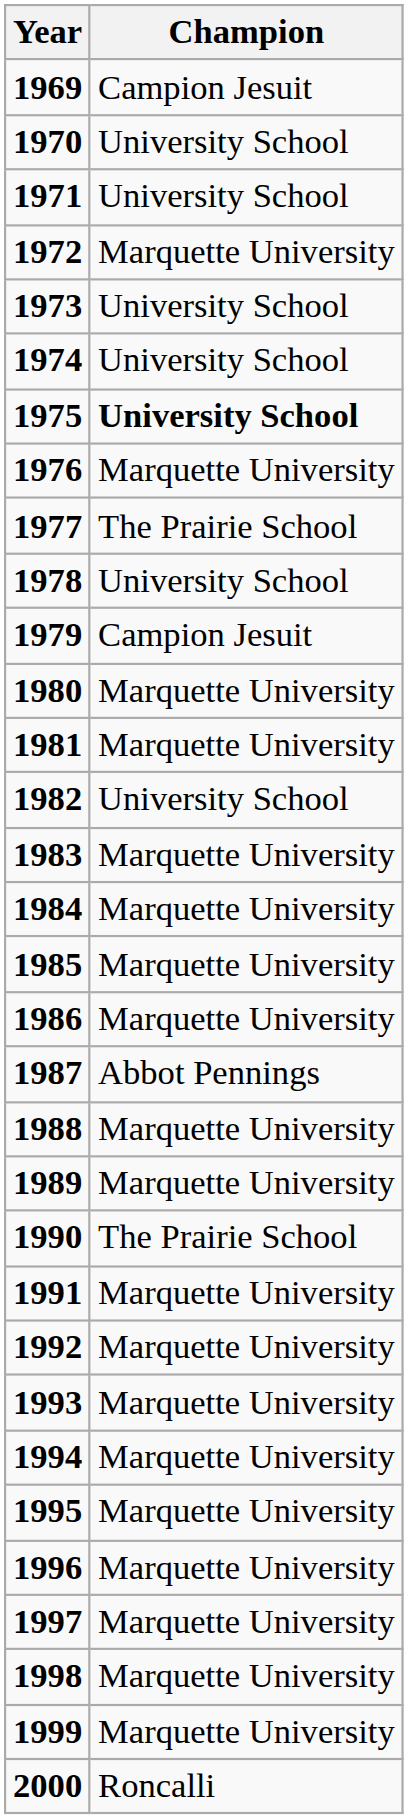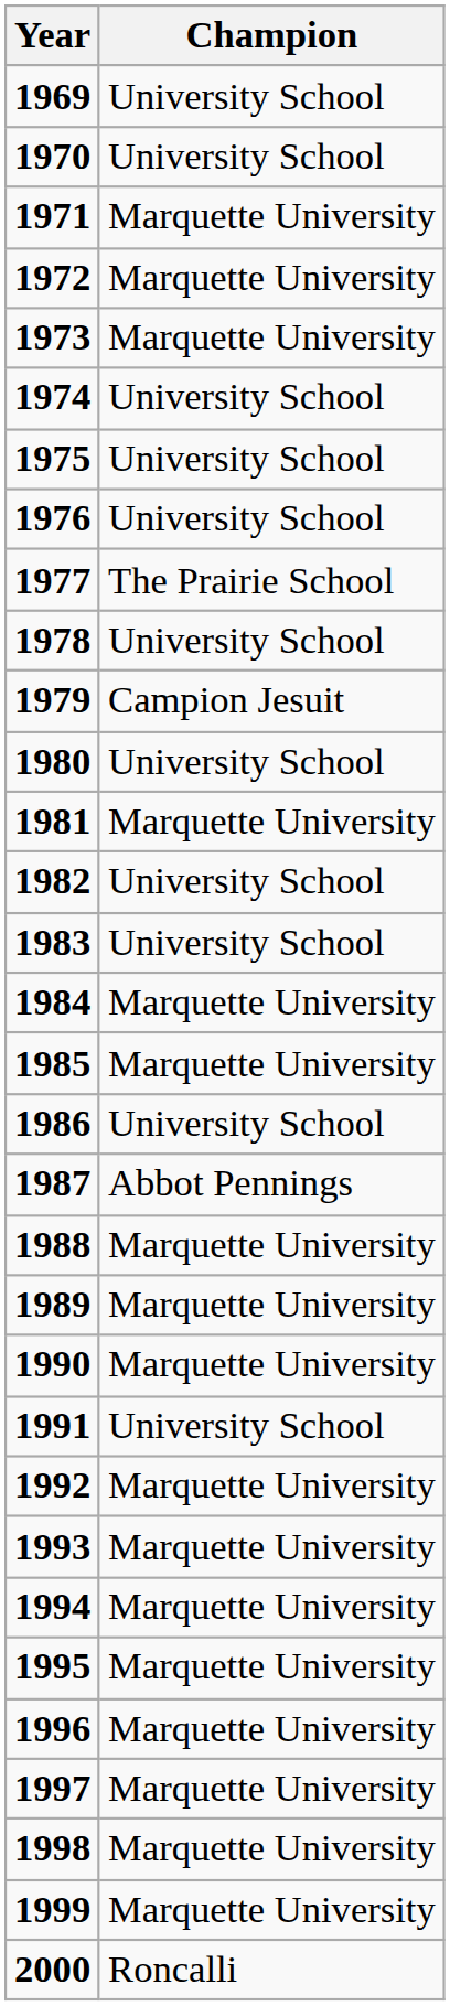1969 | Champion: Campion Jesuit -> University School
1971 | Champion: University School -> Marquette University
1973 | Champion: University School -> Marquette University
1975 | Champion: bold -> normal
1976 | Champion: Marquette University -> University School
1980 | Champion: Marquette University -> University School
1983 | Champion: Marquette University -> University School
1986 | Champion: Marquette University -> University School
1990 | Champion: The Prairie School -> Marquette University
1991 | Champion: Marquette University -> University School
